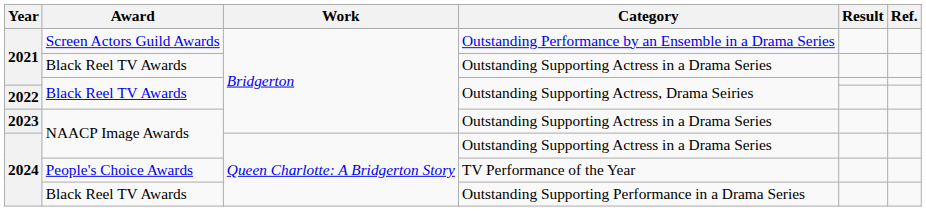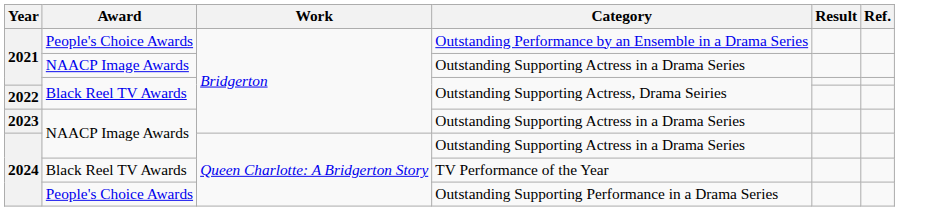Outstanding Performance by an Ensemble in a Drama Series | Award: Screen Actors Guild Awards -> People's Choice Awards
2021 / Outstanding Supporting Actress in a Drama Series | Award: Black Reel TV Awards -> NAACP Image Awards
TV Performance of the Year | Award: People's Choice Awards -> Black Reel TV Awards
Outstanding Supporting Performance in a Drama Series | Award: Black Reel TV Awards -> People's Choice Awards
